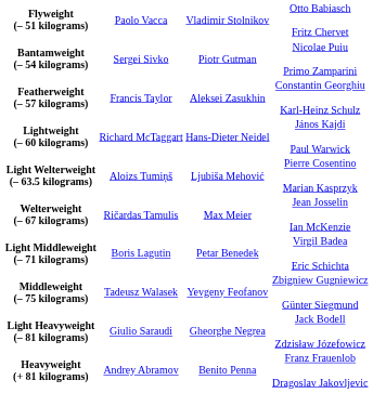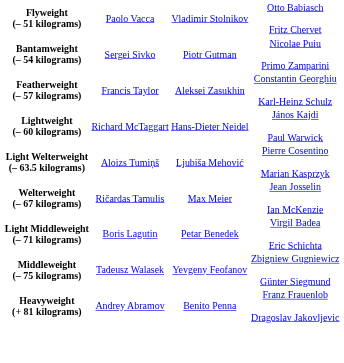- row: Light Heavyweight (– 81 kilograms) | Giulio Saraudi | Gheorghe Negrea | Jack Bodell Zdzisław Józefowicz
